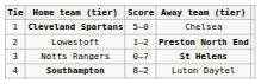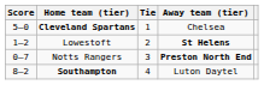columns swapped: Tie <-> Score
Lowestoft | Away team (tier): Preston North End -> St Helens
Notts Rangers | Away team (tier): St Helens -> Preston North End
